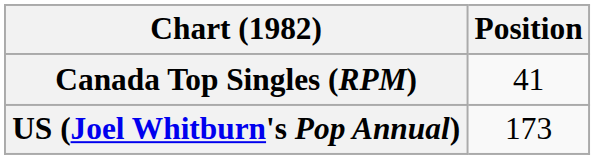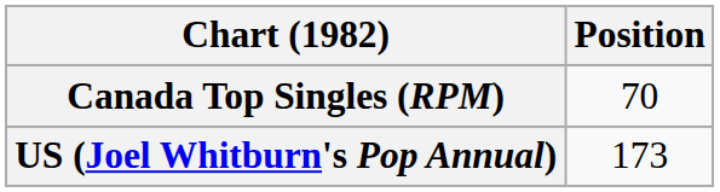Canada Top Singles (RPM) | Position: 41 -> 70
